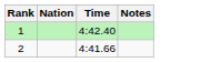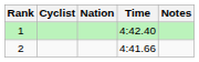+ column: Cyclist
